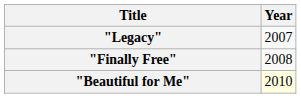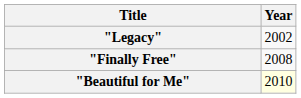"Legacy" | Year: 2007 -> 2002
